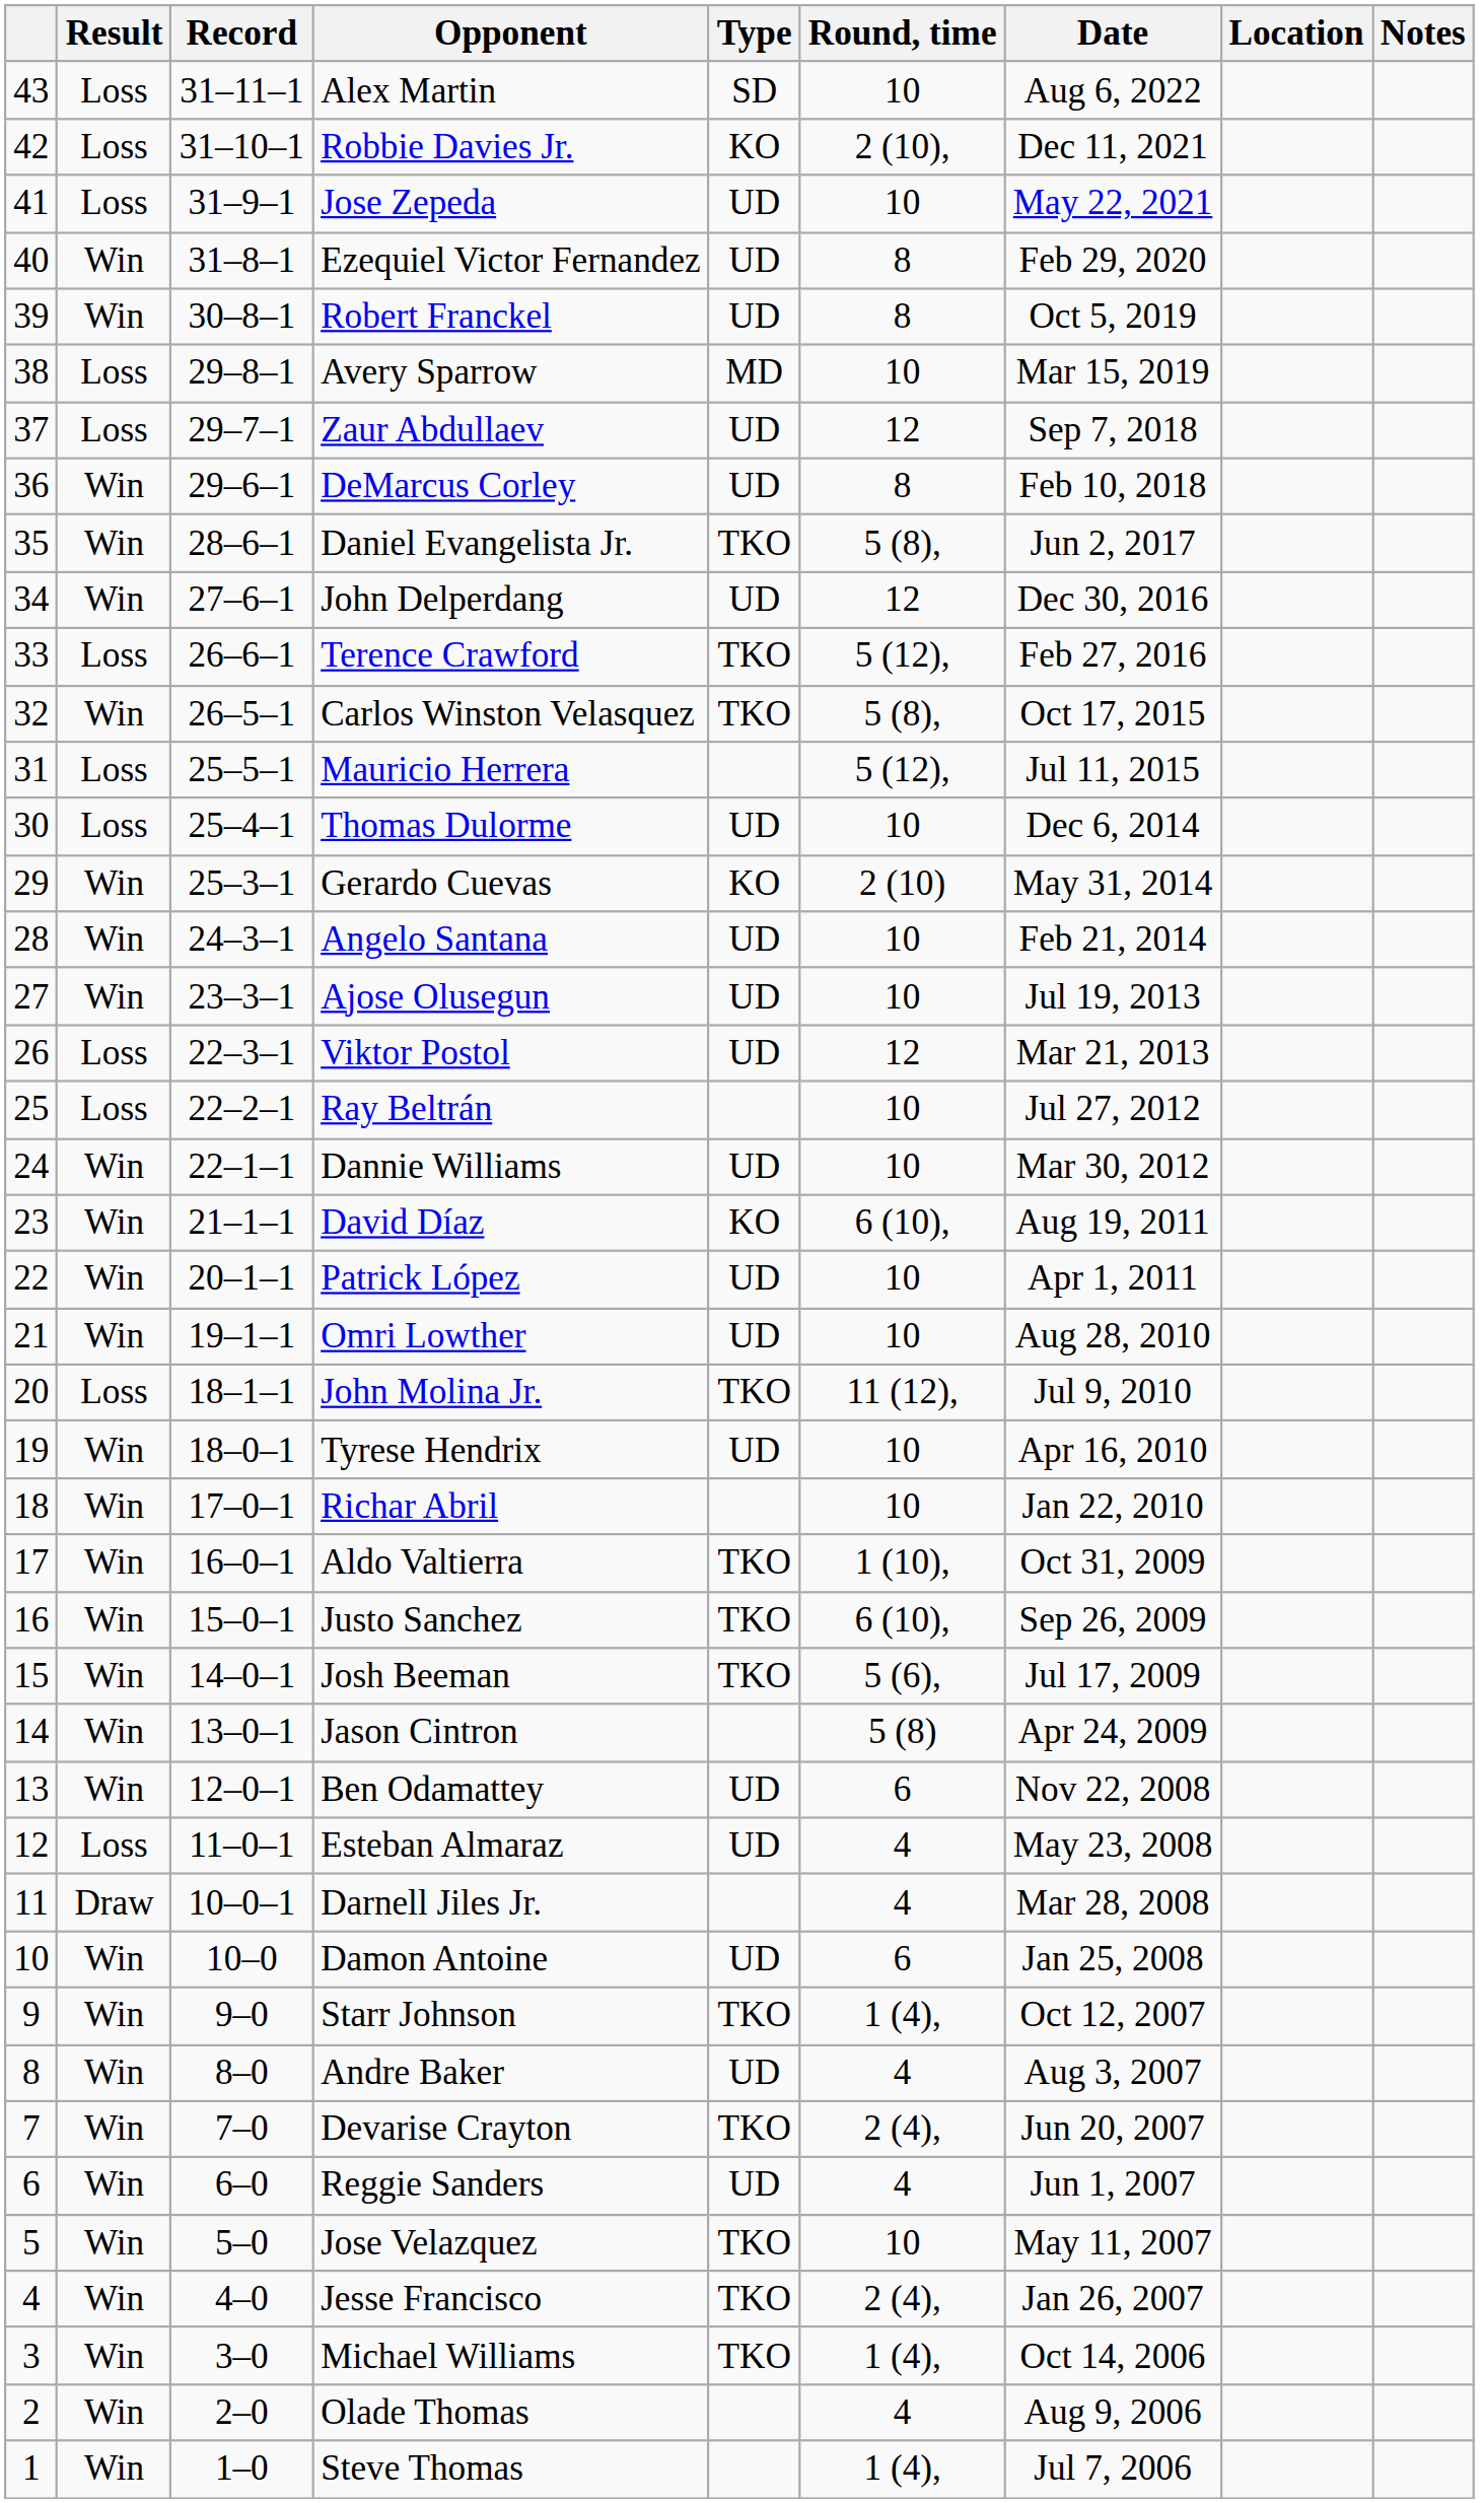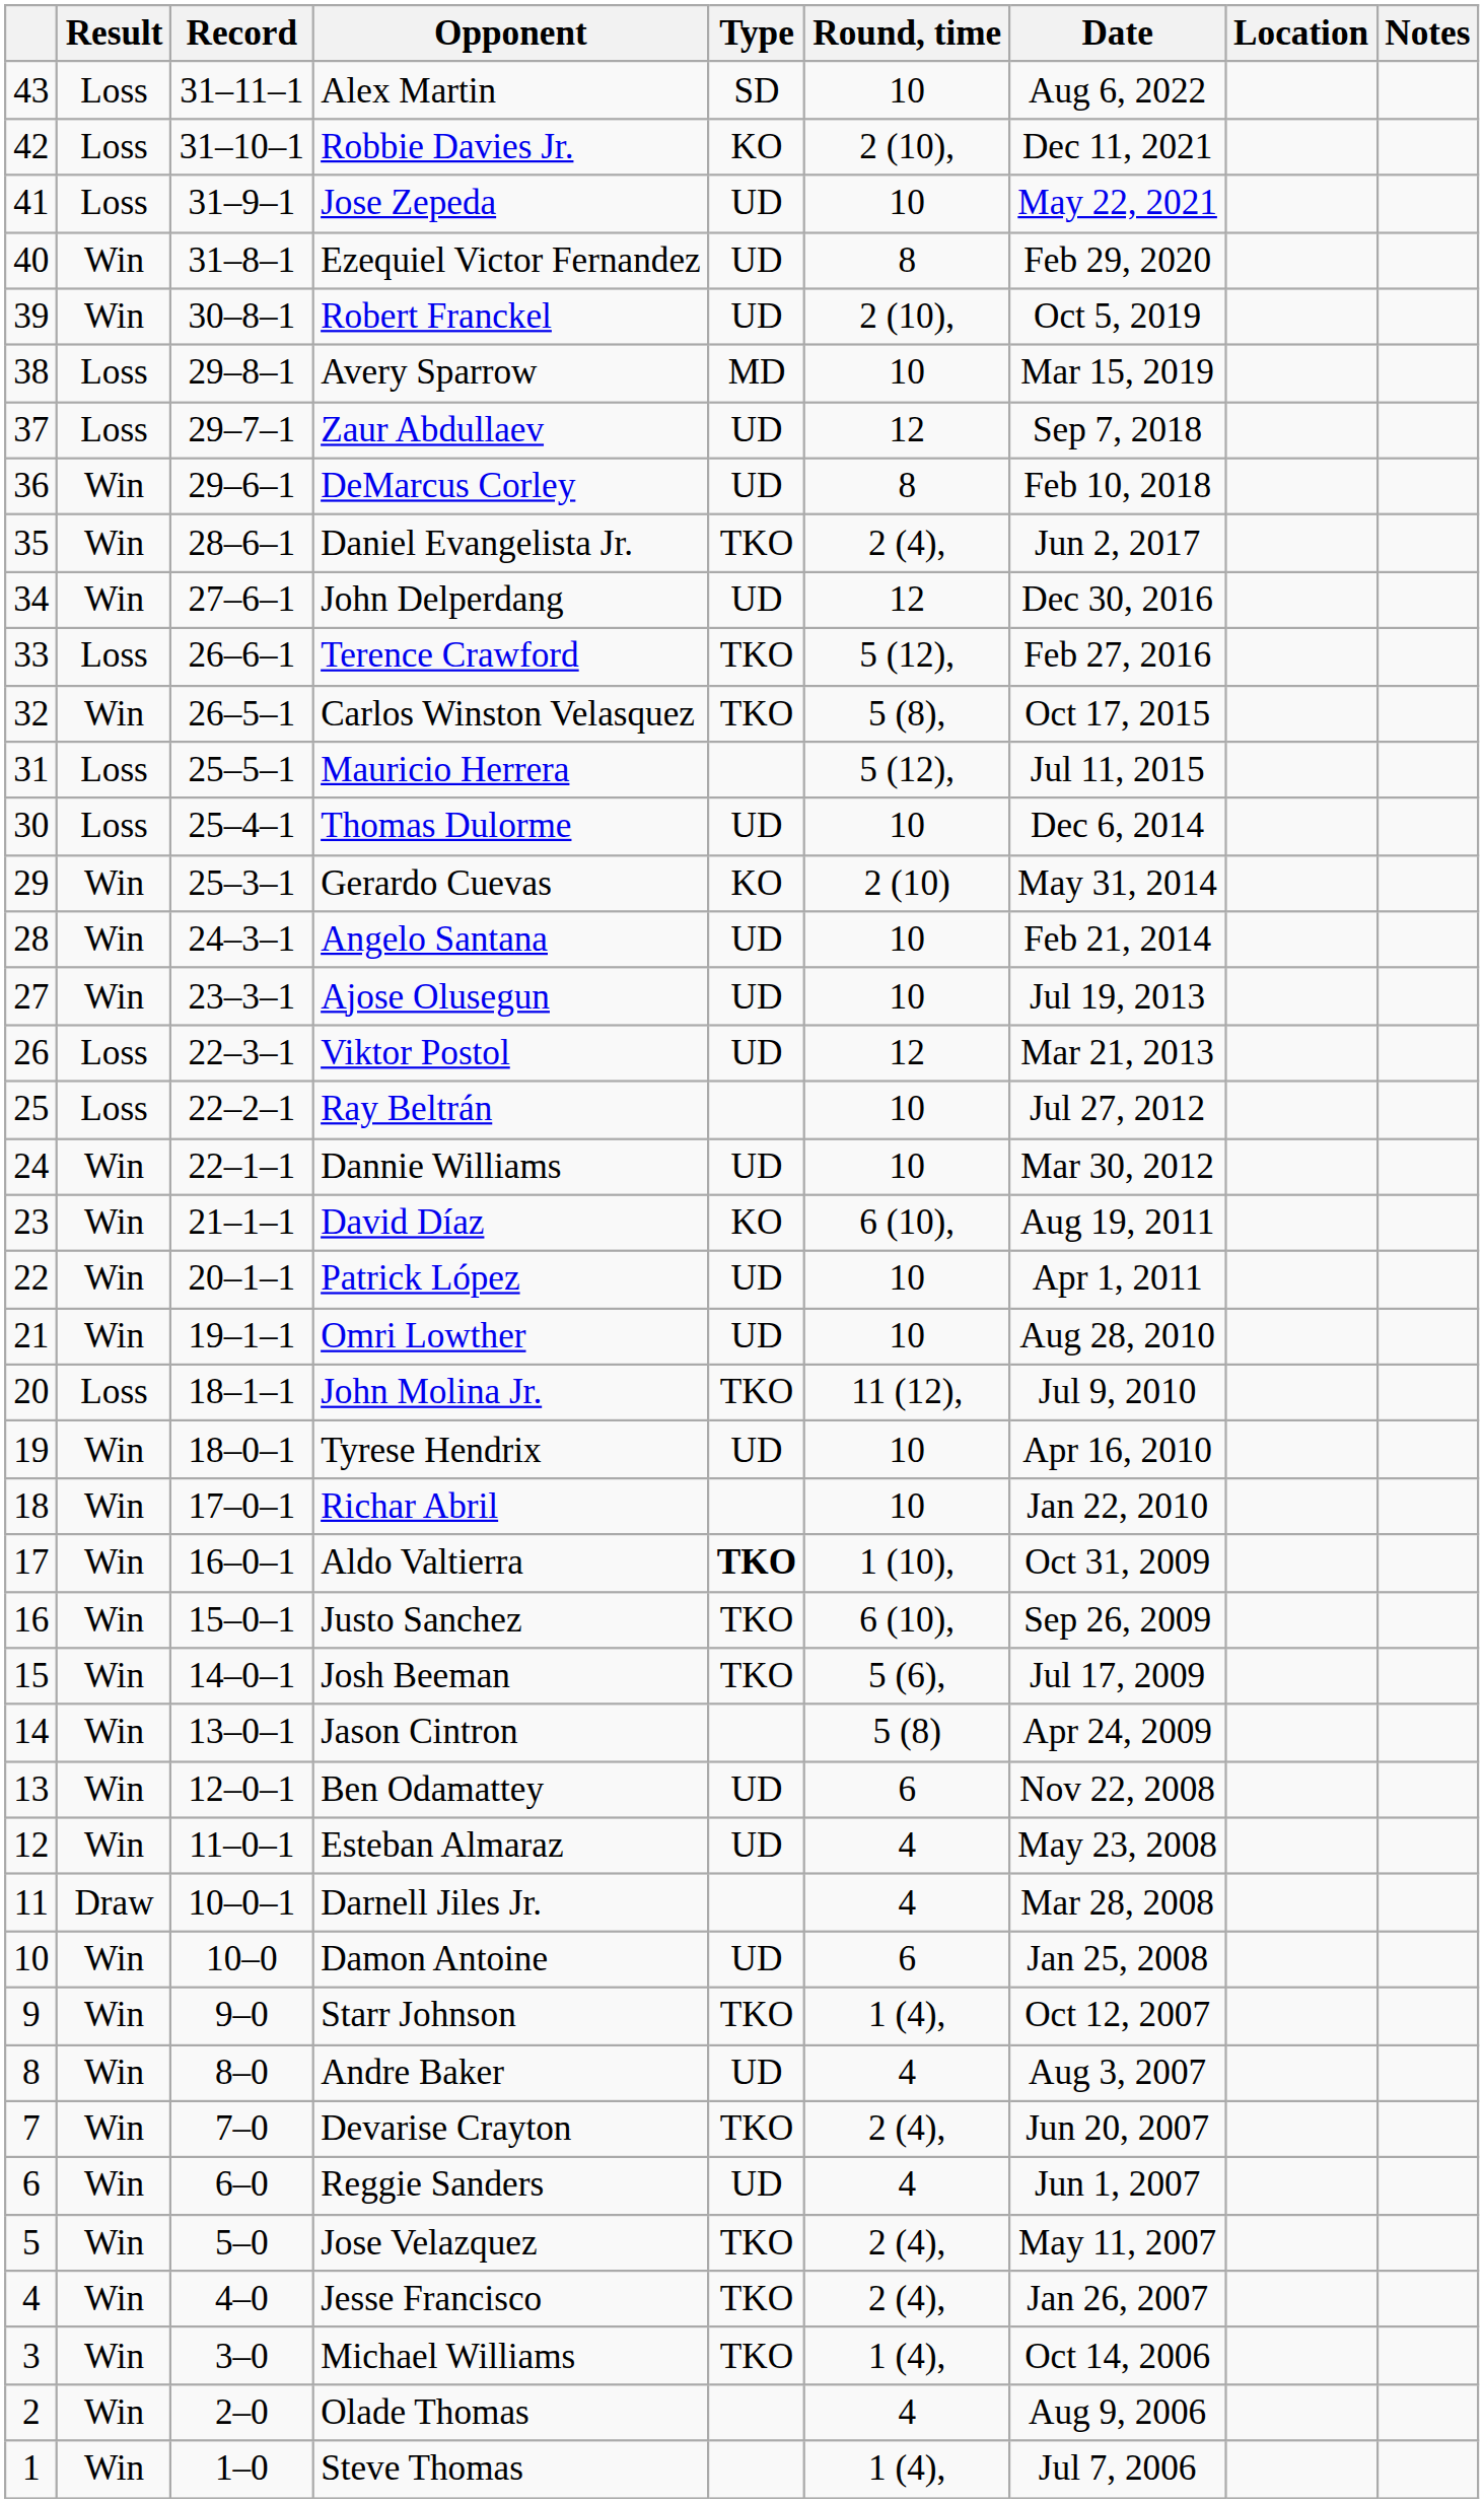Robert Franckel | Round, time: 8 -> 2 (10),
Daniel Evangelista Jr. | Round, time: 5 (8), -> 2 (4),
Aldo Valtierra | Type: normal -> bold
Esteban Almaraz | Result: Loss -> Win
Jose Velazquez | Round, time: 10 -> 2 (4),
